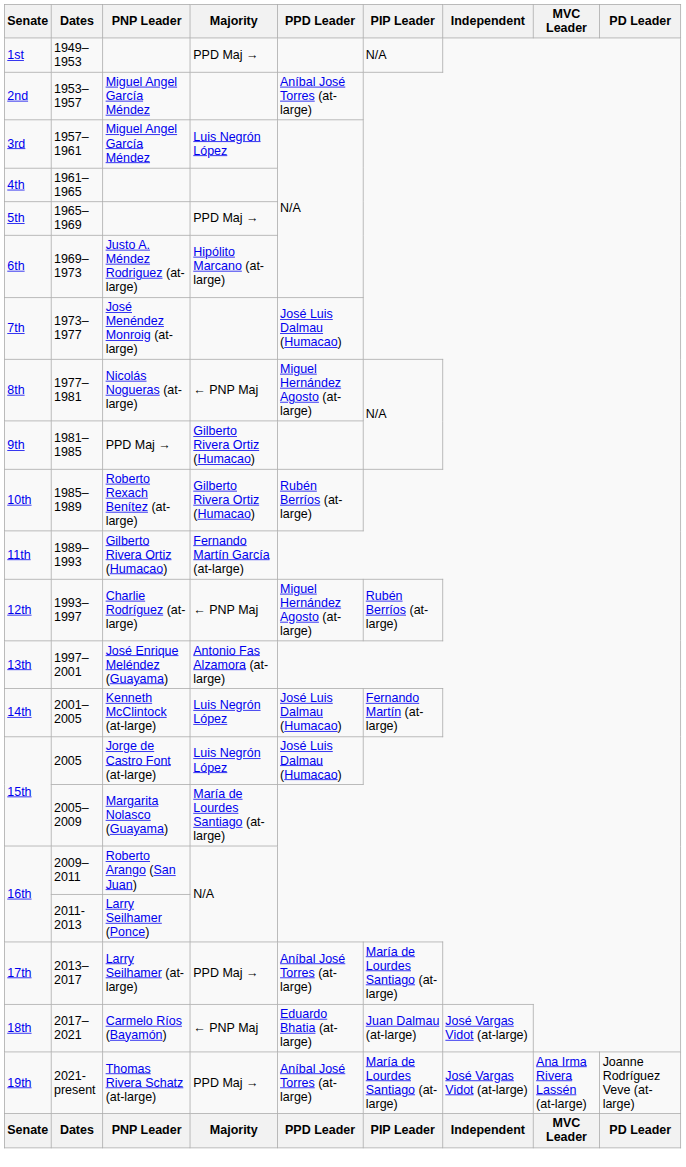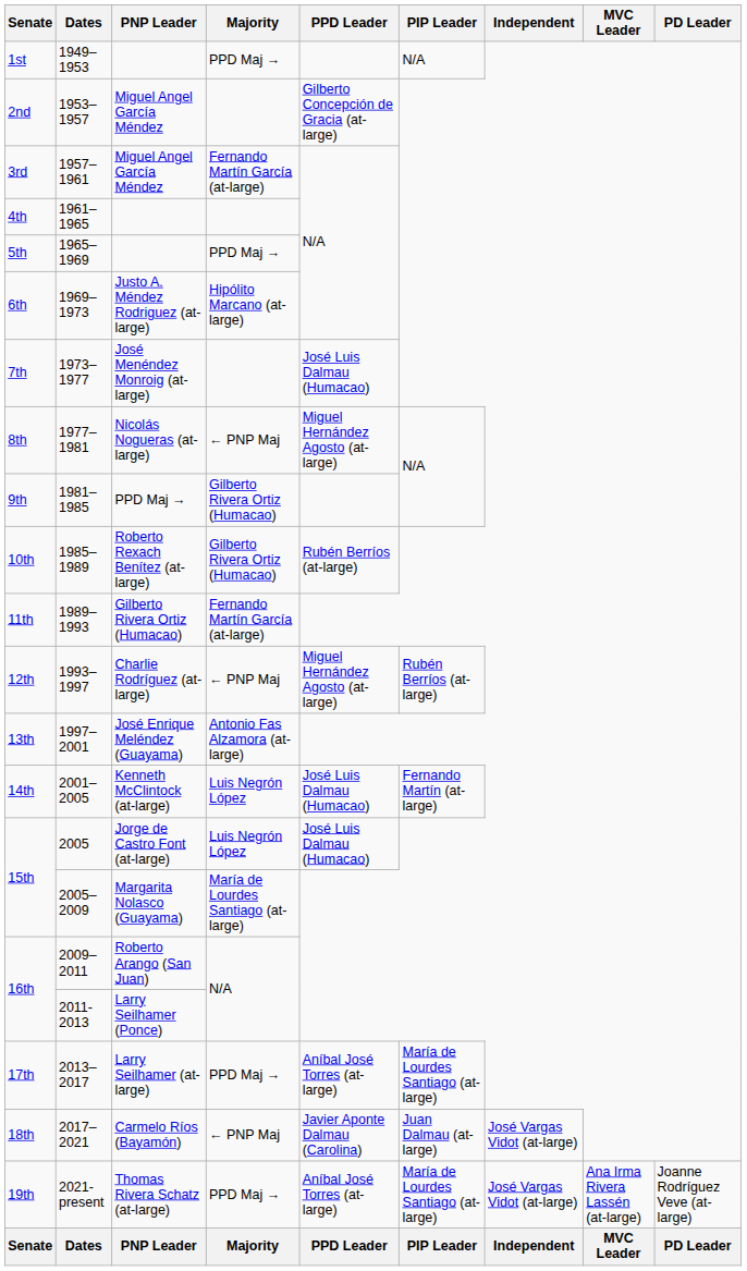2nd | PPD Leader: Aníbal José Torres (at-large) -> Gilberto Concepción de Gracia (at-large)
3rd | Majority: Luis Negrón López -> Fernando Martín García (at-large)
18th | PPD Leader: Eduardo Bhatia (at-large) -> Javier Aponte Dalmau (Carolina)
